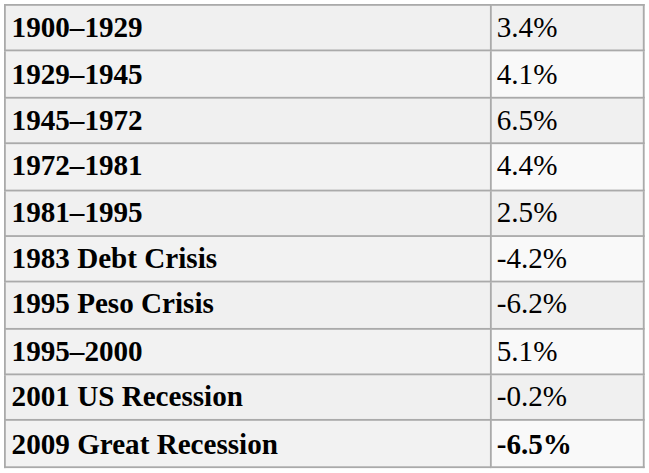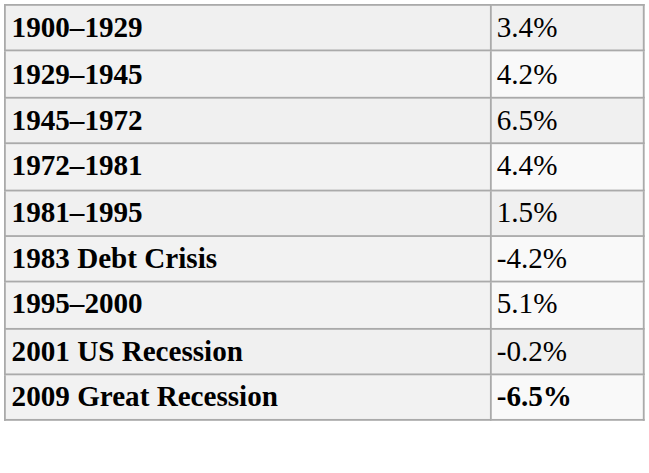1929–1945 | column 2: 4.1% -> 4.2%
1981–1995 | column 2: 2.5% -> 1.5%
- row: 1995 Peso Crisis | -6.2%
